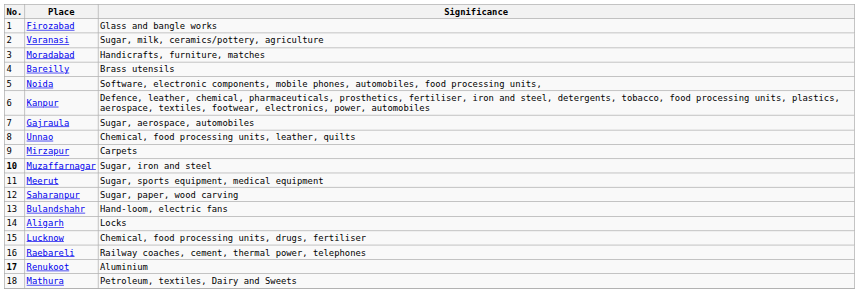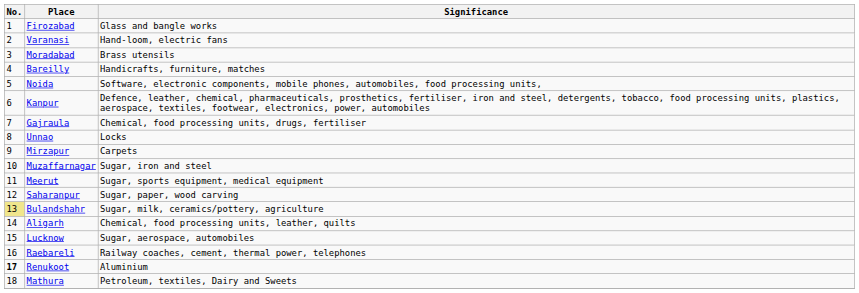Varanasi | Significance: Sugar, milk, ceramics/pottery, agriculture -> Hand-loom, electric fans
Moradabad | Significance: Handicrafts, furniture, matches -> Brass utensils
Bareilly | Significance: Brass utensils -> Handicrafts, furniture, matches
Gajraula | Significance: Sugar, aerospace, automobiles -> Chemical, food processing units, drugs, fertiliser
Unnao | Significance: Chemical, food processing units, leather, quilts -> Locks
Muzaffarnagar | No.: bold -> normal
Bulandshahr | No.: no background -> khaki background
Bulandshahr | Significance: Hand-loom, electric fans -> Sugar, milk, ceramics/pottery, agriculture
Aligarh | Significance: Locks -> Chemical, food processing units, leather, quilts
Lucknow | Significance: Chemical, food processing units, drugs, fertiliser -> Sugar, aerospace, automobiles
